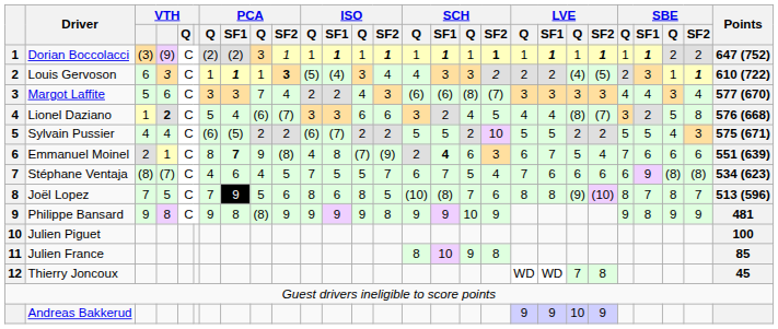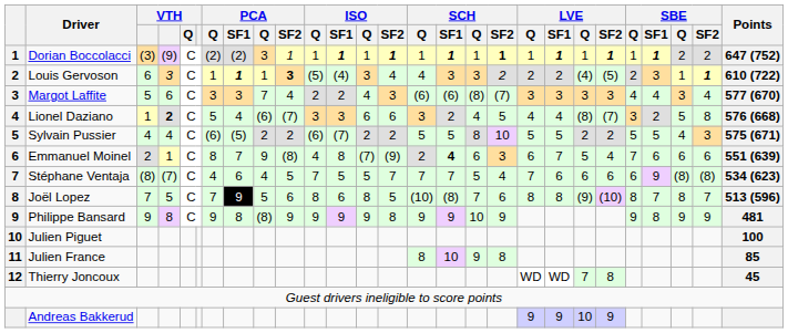Sylvain Pussier | column 17: 2 -> 8
Emmanuel Moinel | PCA / SF1: bold -> normal
Stéphane Ventaja | column 15: 6 -> 7
